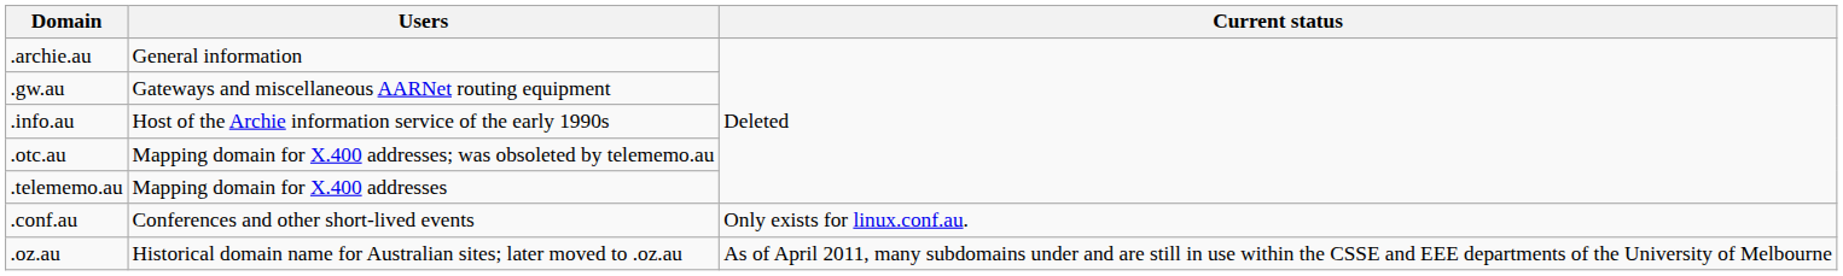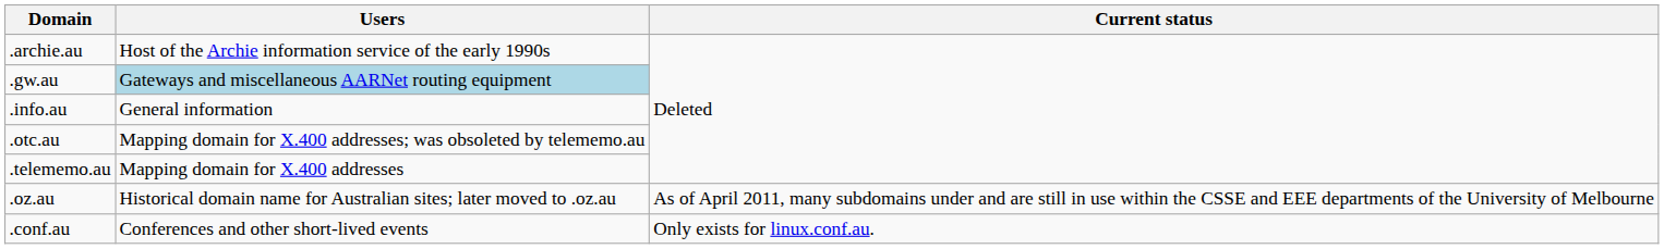.archie.au | Users: General information -> Host of the Archie information service of the early 1990s
.gw.au | Users: no background -> lightblue background
.info.au | Users: Host of the Archie information service of the early 1990s -> General information
rows swapped: .conf.au <-> .oz.au
